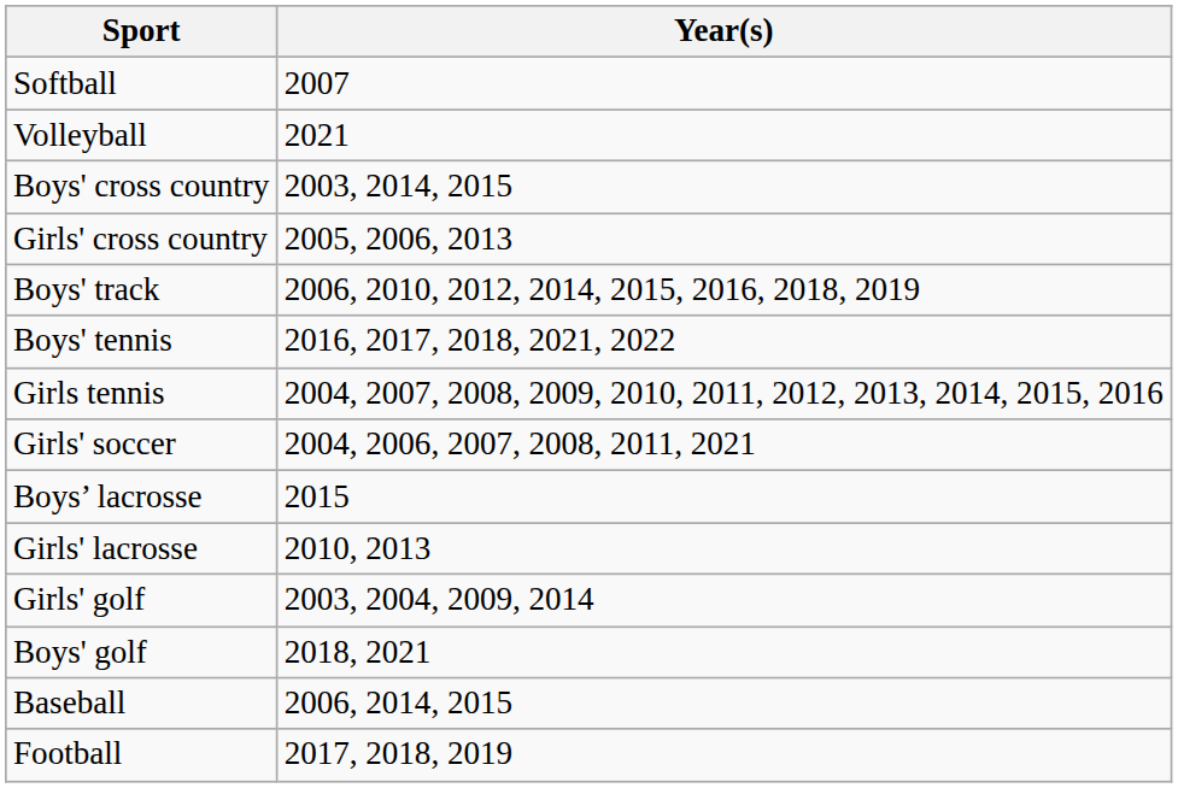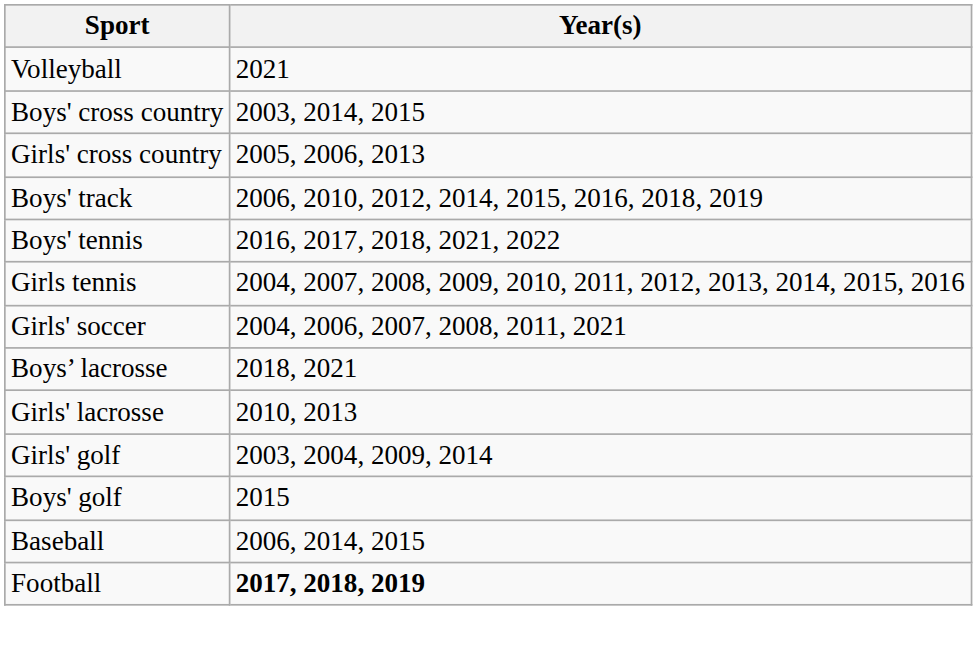- row: Softball | 2007
Boys’ lacrosse | Year(s): 2015 -> 2018, 2021
Boys' golf | Year(s): 2018, 2021 -> 2015
Football | Year(s): normal -> bold
